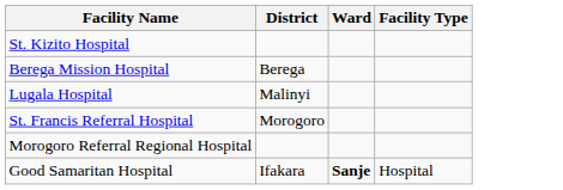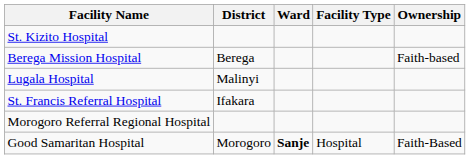+ column: Ownership | Faith-based | Faith-Based
St. Francis Referral Hospital | District: Morogoro -> Ifakara
Good Samaritan Hospital | District: Ifakara -> Morogoro
